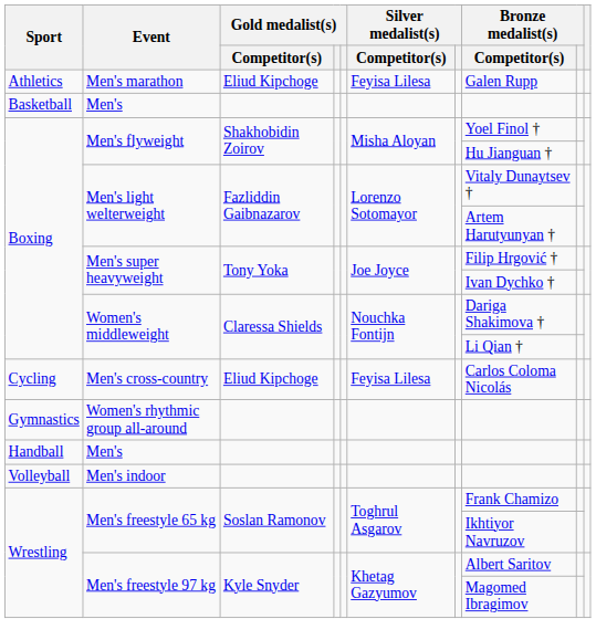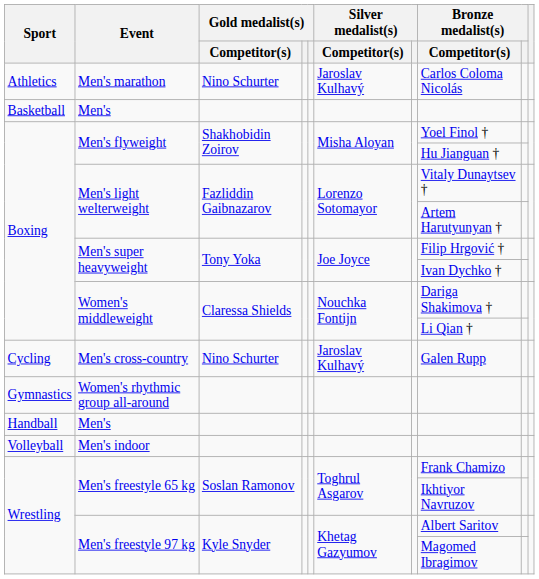Men's marathon | Gold medalist(s) / Competitor(s): Eliud Kipchoge -> Nino Schurter
Men's marathon | Silver medalist(s) / Competitor(s): Feyisa Lilesa -> Jaroslav Kulhavý
Men's marathon | Bronze medalist(s) / Competitor(s): Galen Rupp -> Carlos Coloma Nicolás
Men's cross-country | Gold medalist(s) / Competitor(s): Eliud Kipchoge -> Nino Schurter
Men's cross-country | Silver medalist(s) / Competitor(s): Feyisa Lilesa -> Jaroslav Kulhavý
Men's cross-country | Bronze medalist(s) / Competitor(s): Carlos Coloma Nicolás -> Galen Rupp
